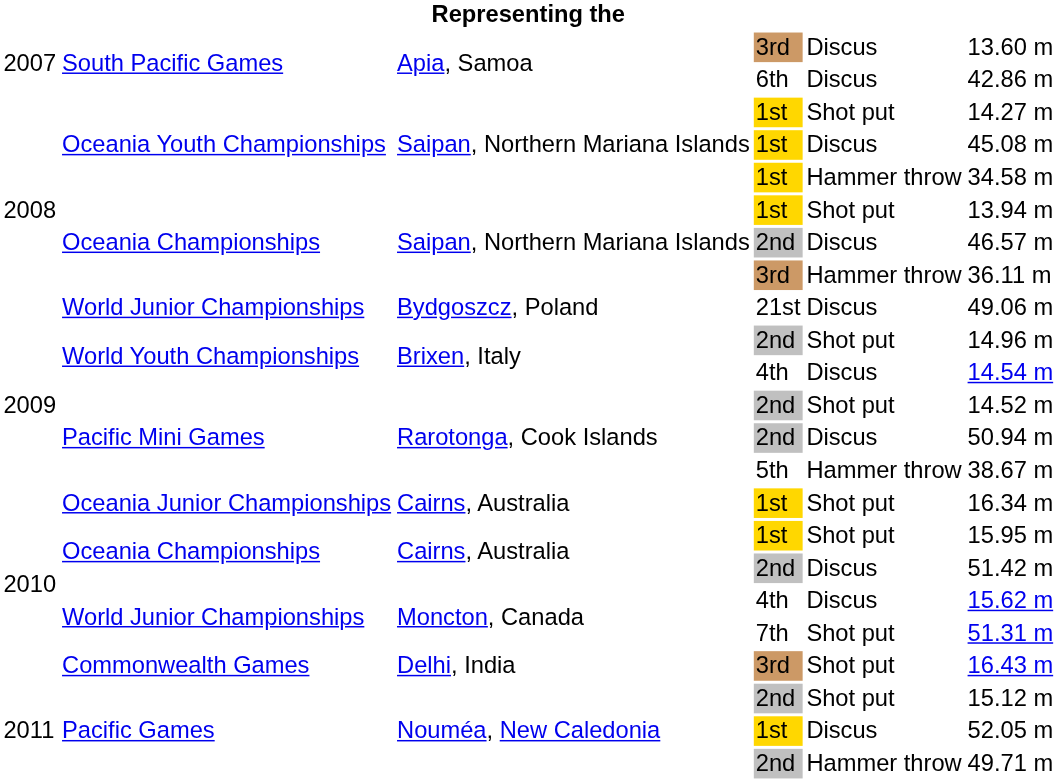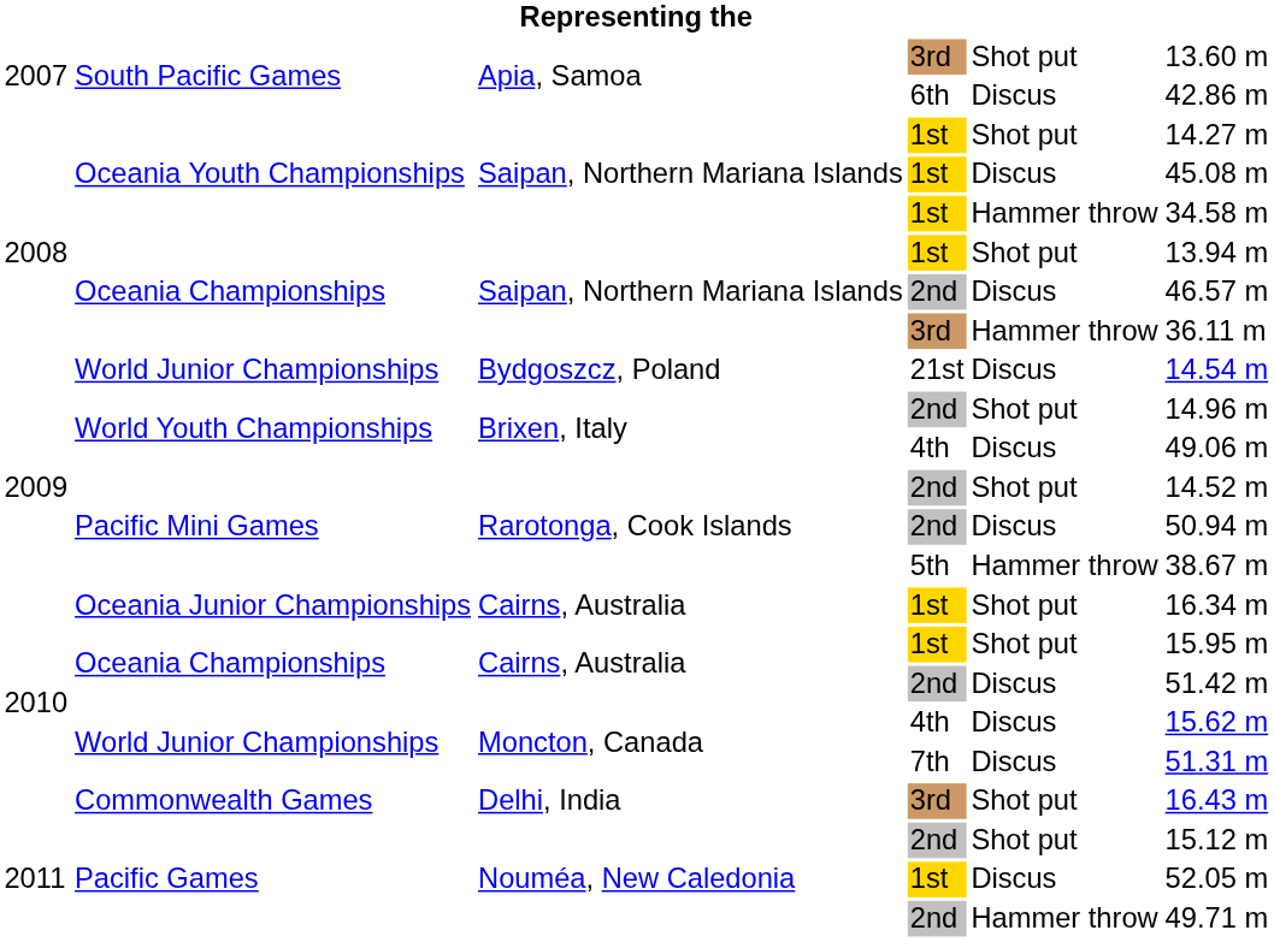South Pacific Games / 3rd | column 5: Discus -> Shot put
World Junior Championships / 21st | column 6: 49.06 m -> 14.54 m
World Youth Championships / 4th | column 6: 14.54 m -> 49.06 m
World Junior Championships / 7th | column 5: Shot put -> Discus
